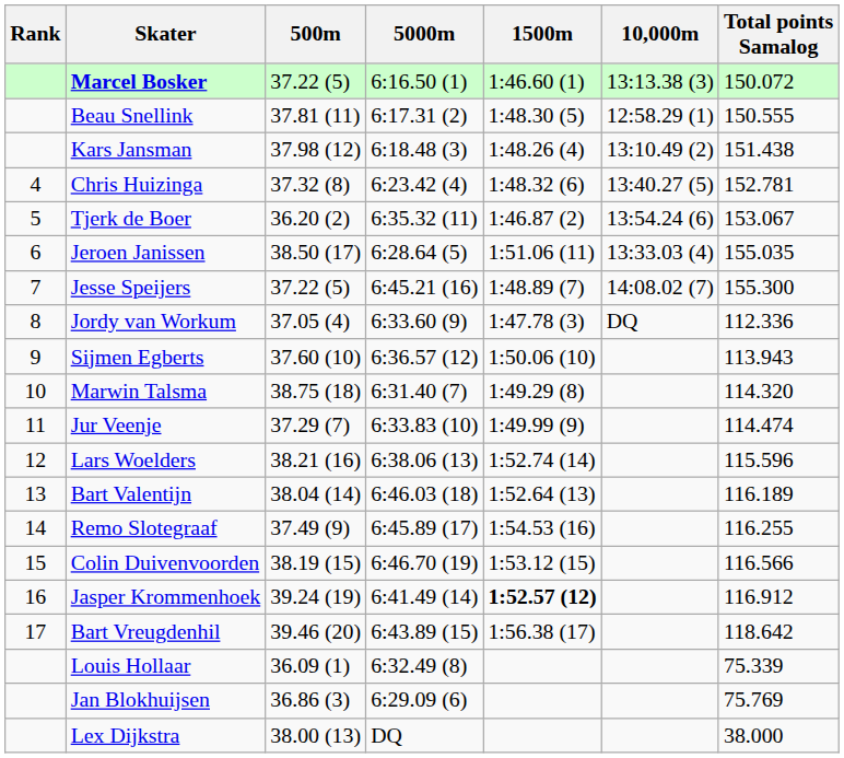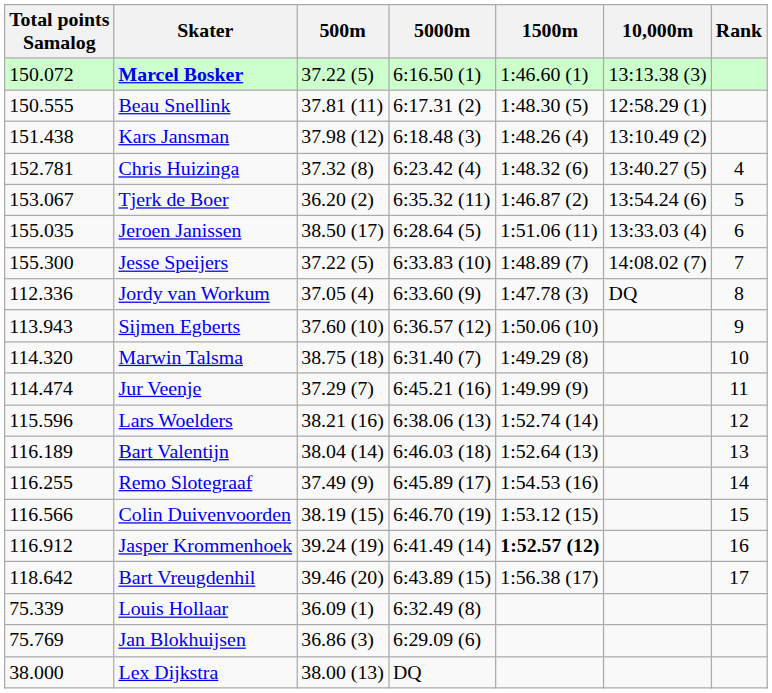columns swapped: Rank <-> Total points Samalog
Jesse Speijers | 5000m: 6:45.21 (16) -> 6:33.83 (10)
Jur Veenje | 5000m: 6:33.83 (10) -> 6:45.21 (16)
